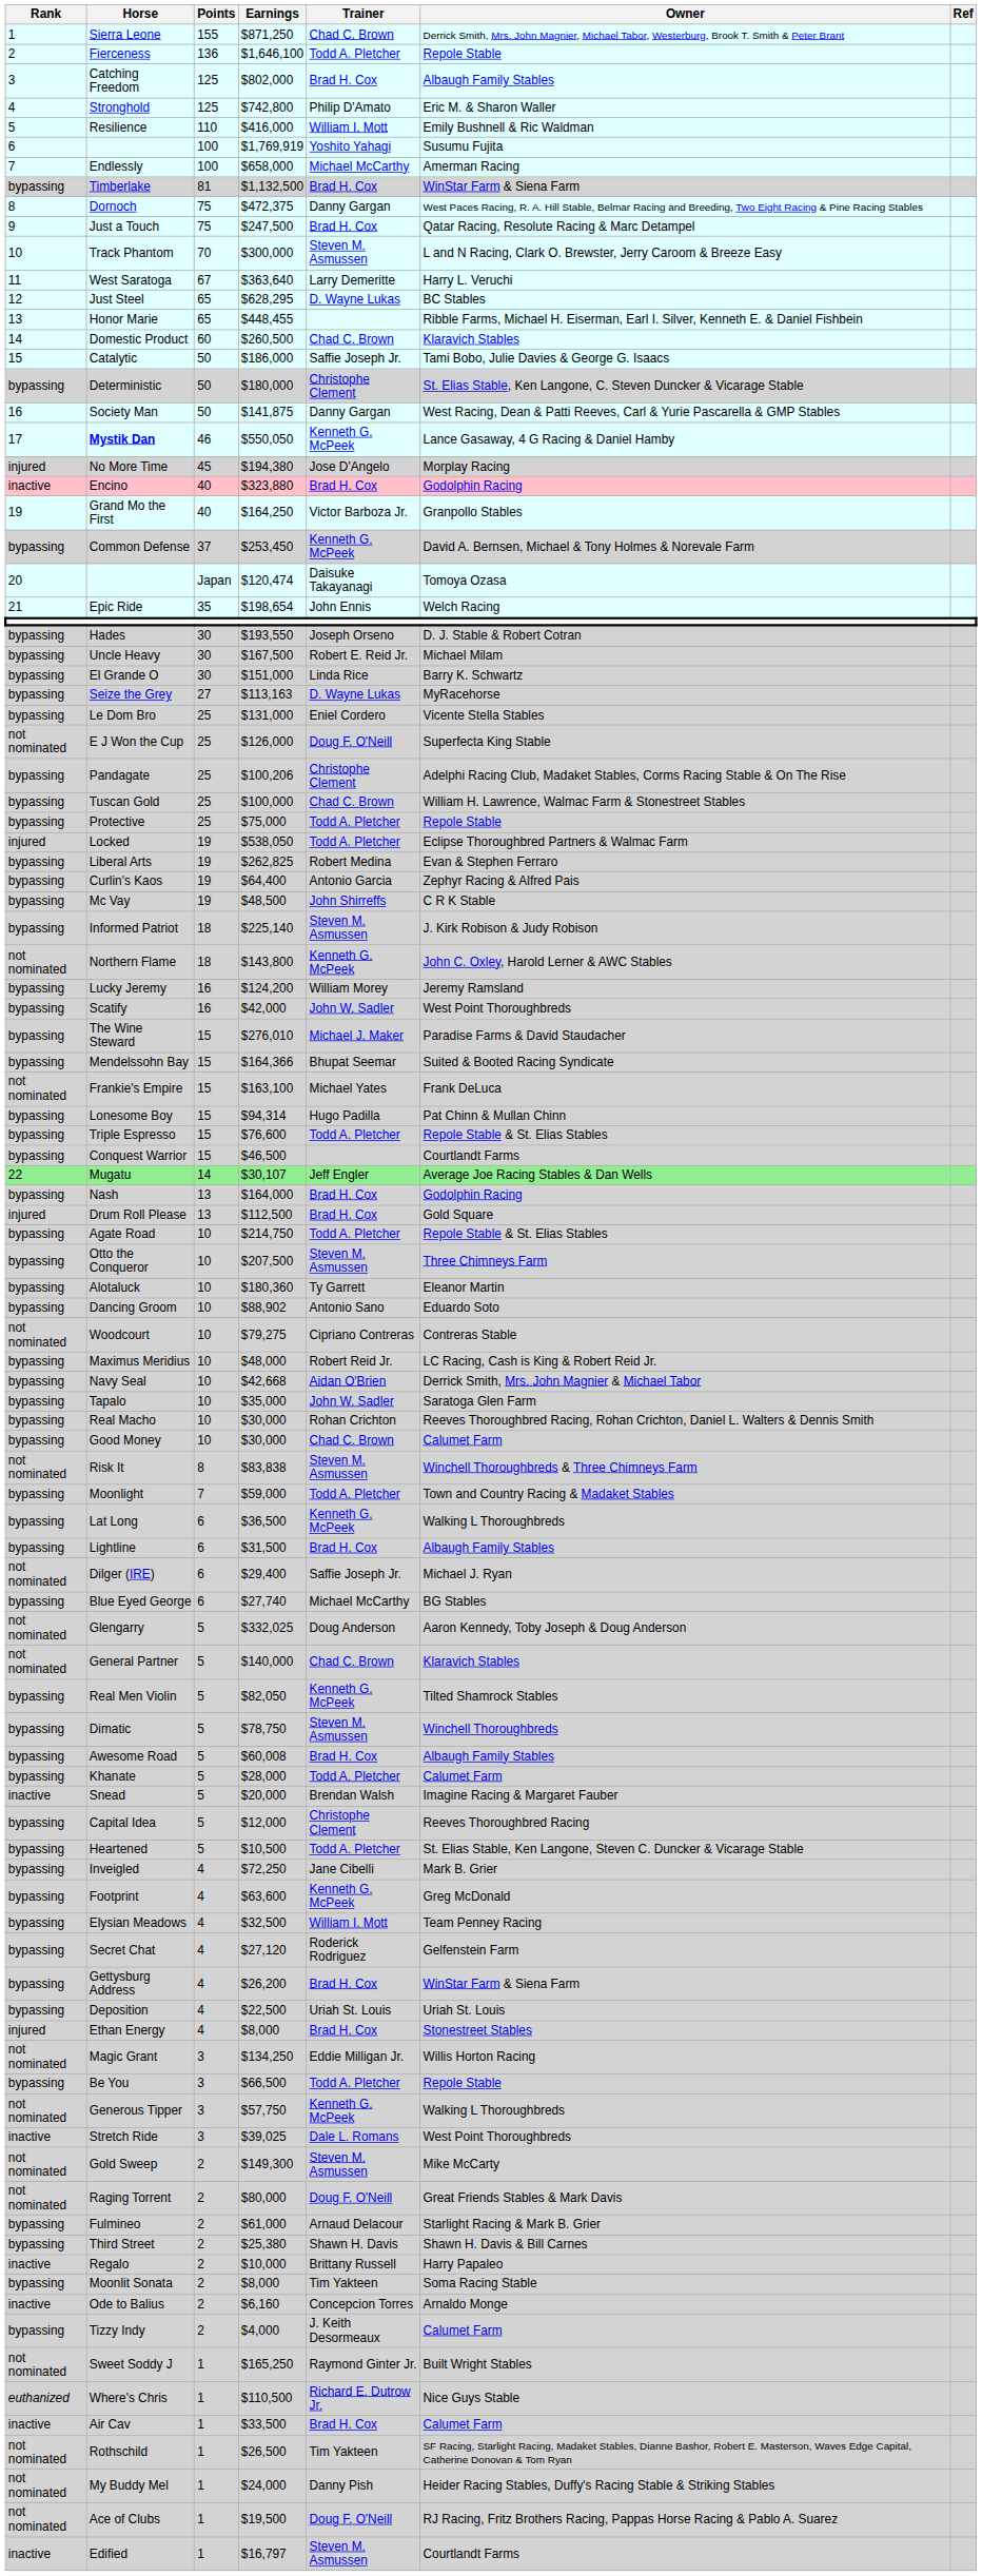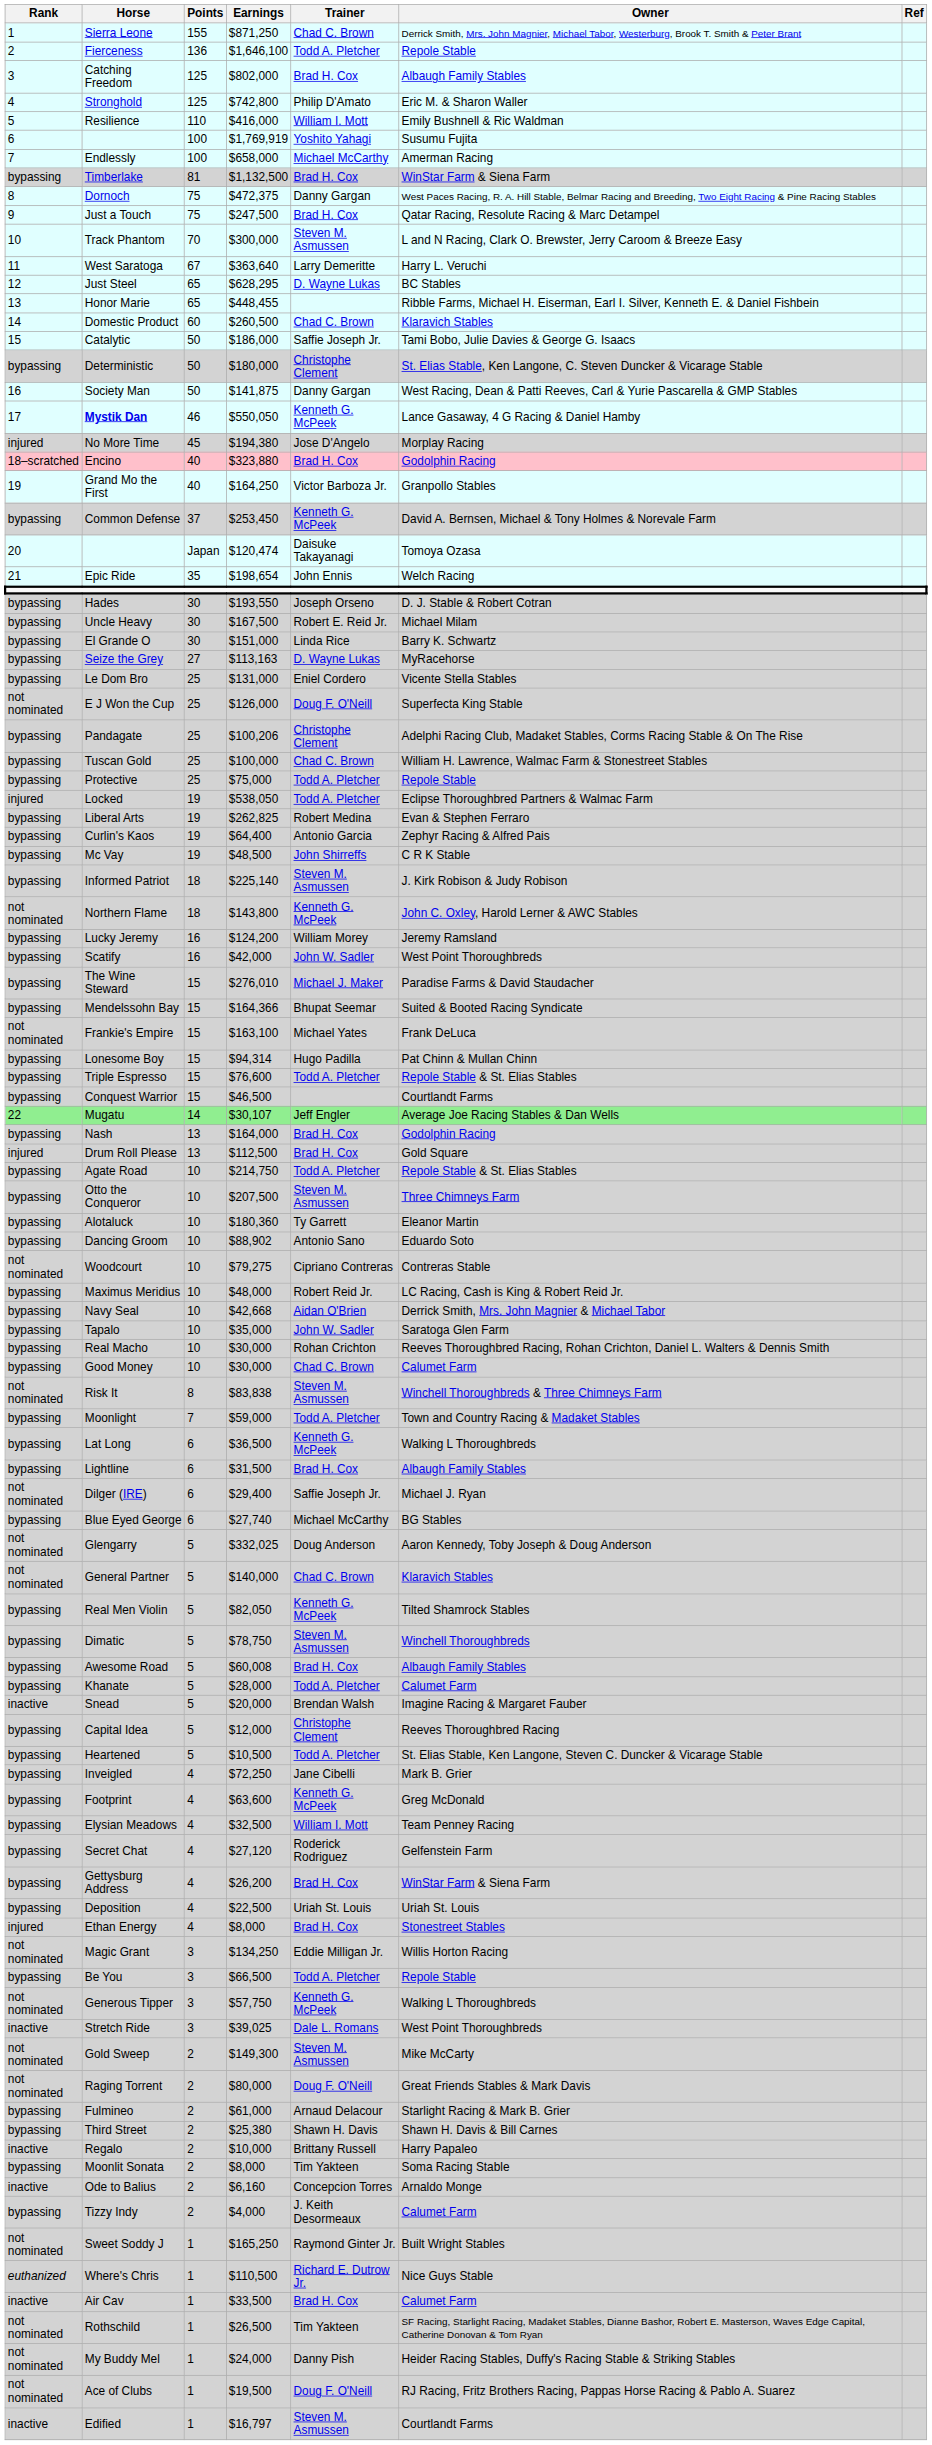Encino | Rank: inactive -> 18–scratched
